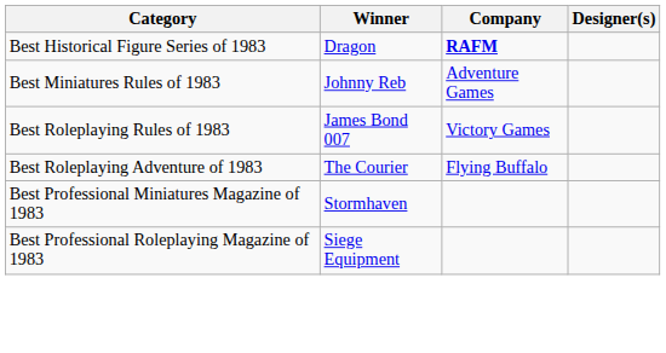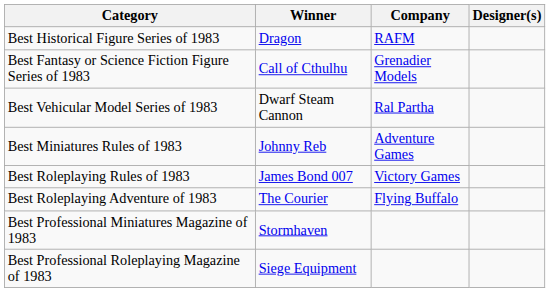Best Historical Figure Series of 1983 | Company: bold -> normal
+ row: Best Fantasy or Science Fiction Figure Series of 1983 | Call of Cthulhu | Grenadier Models
+ row: Best Vehicular Model Series of 1983 | Dwarf Steam Cannon | Ral Partha
